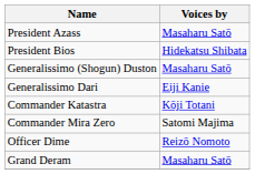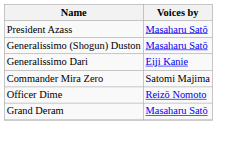- row: President Bios | Hidekatsu Shibata
- row: Commander Katastra | Kōji Totani
